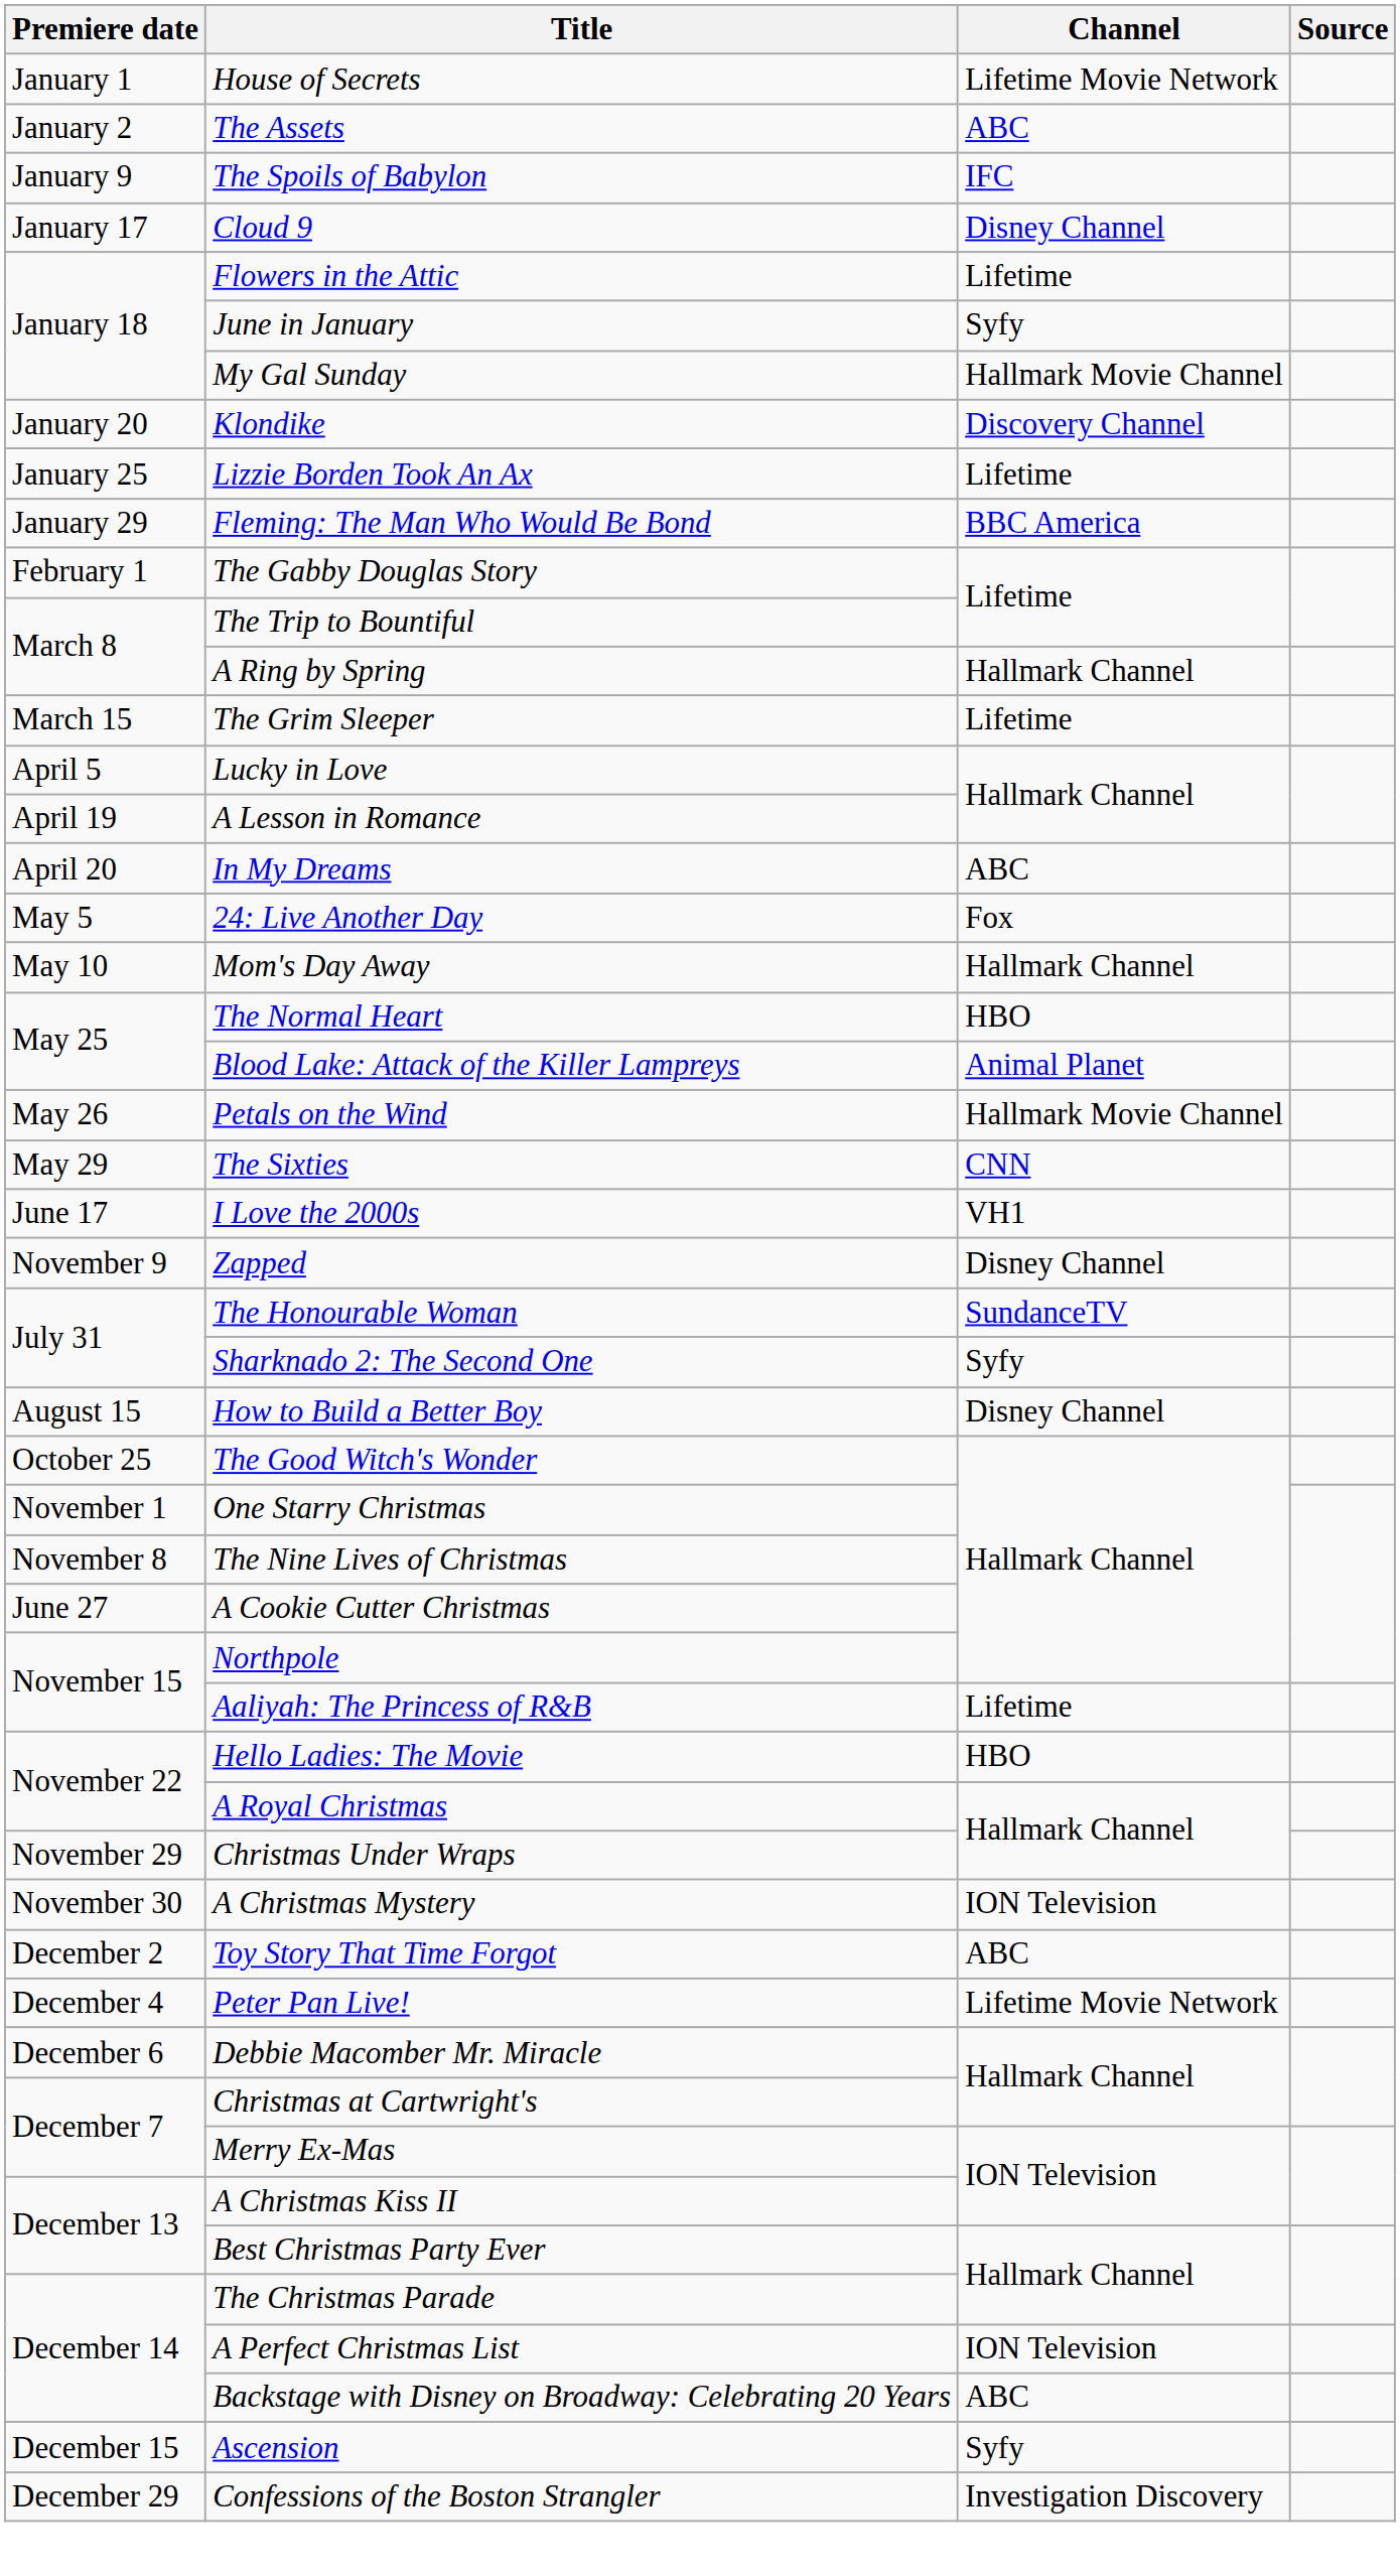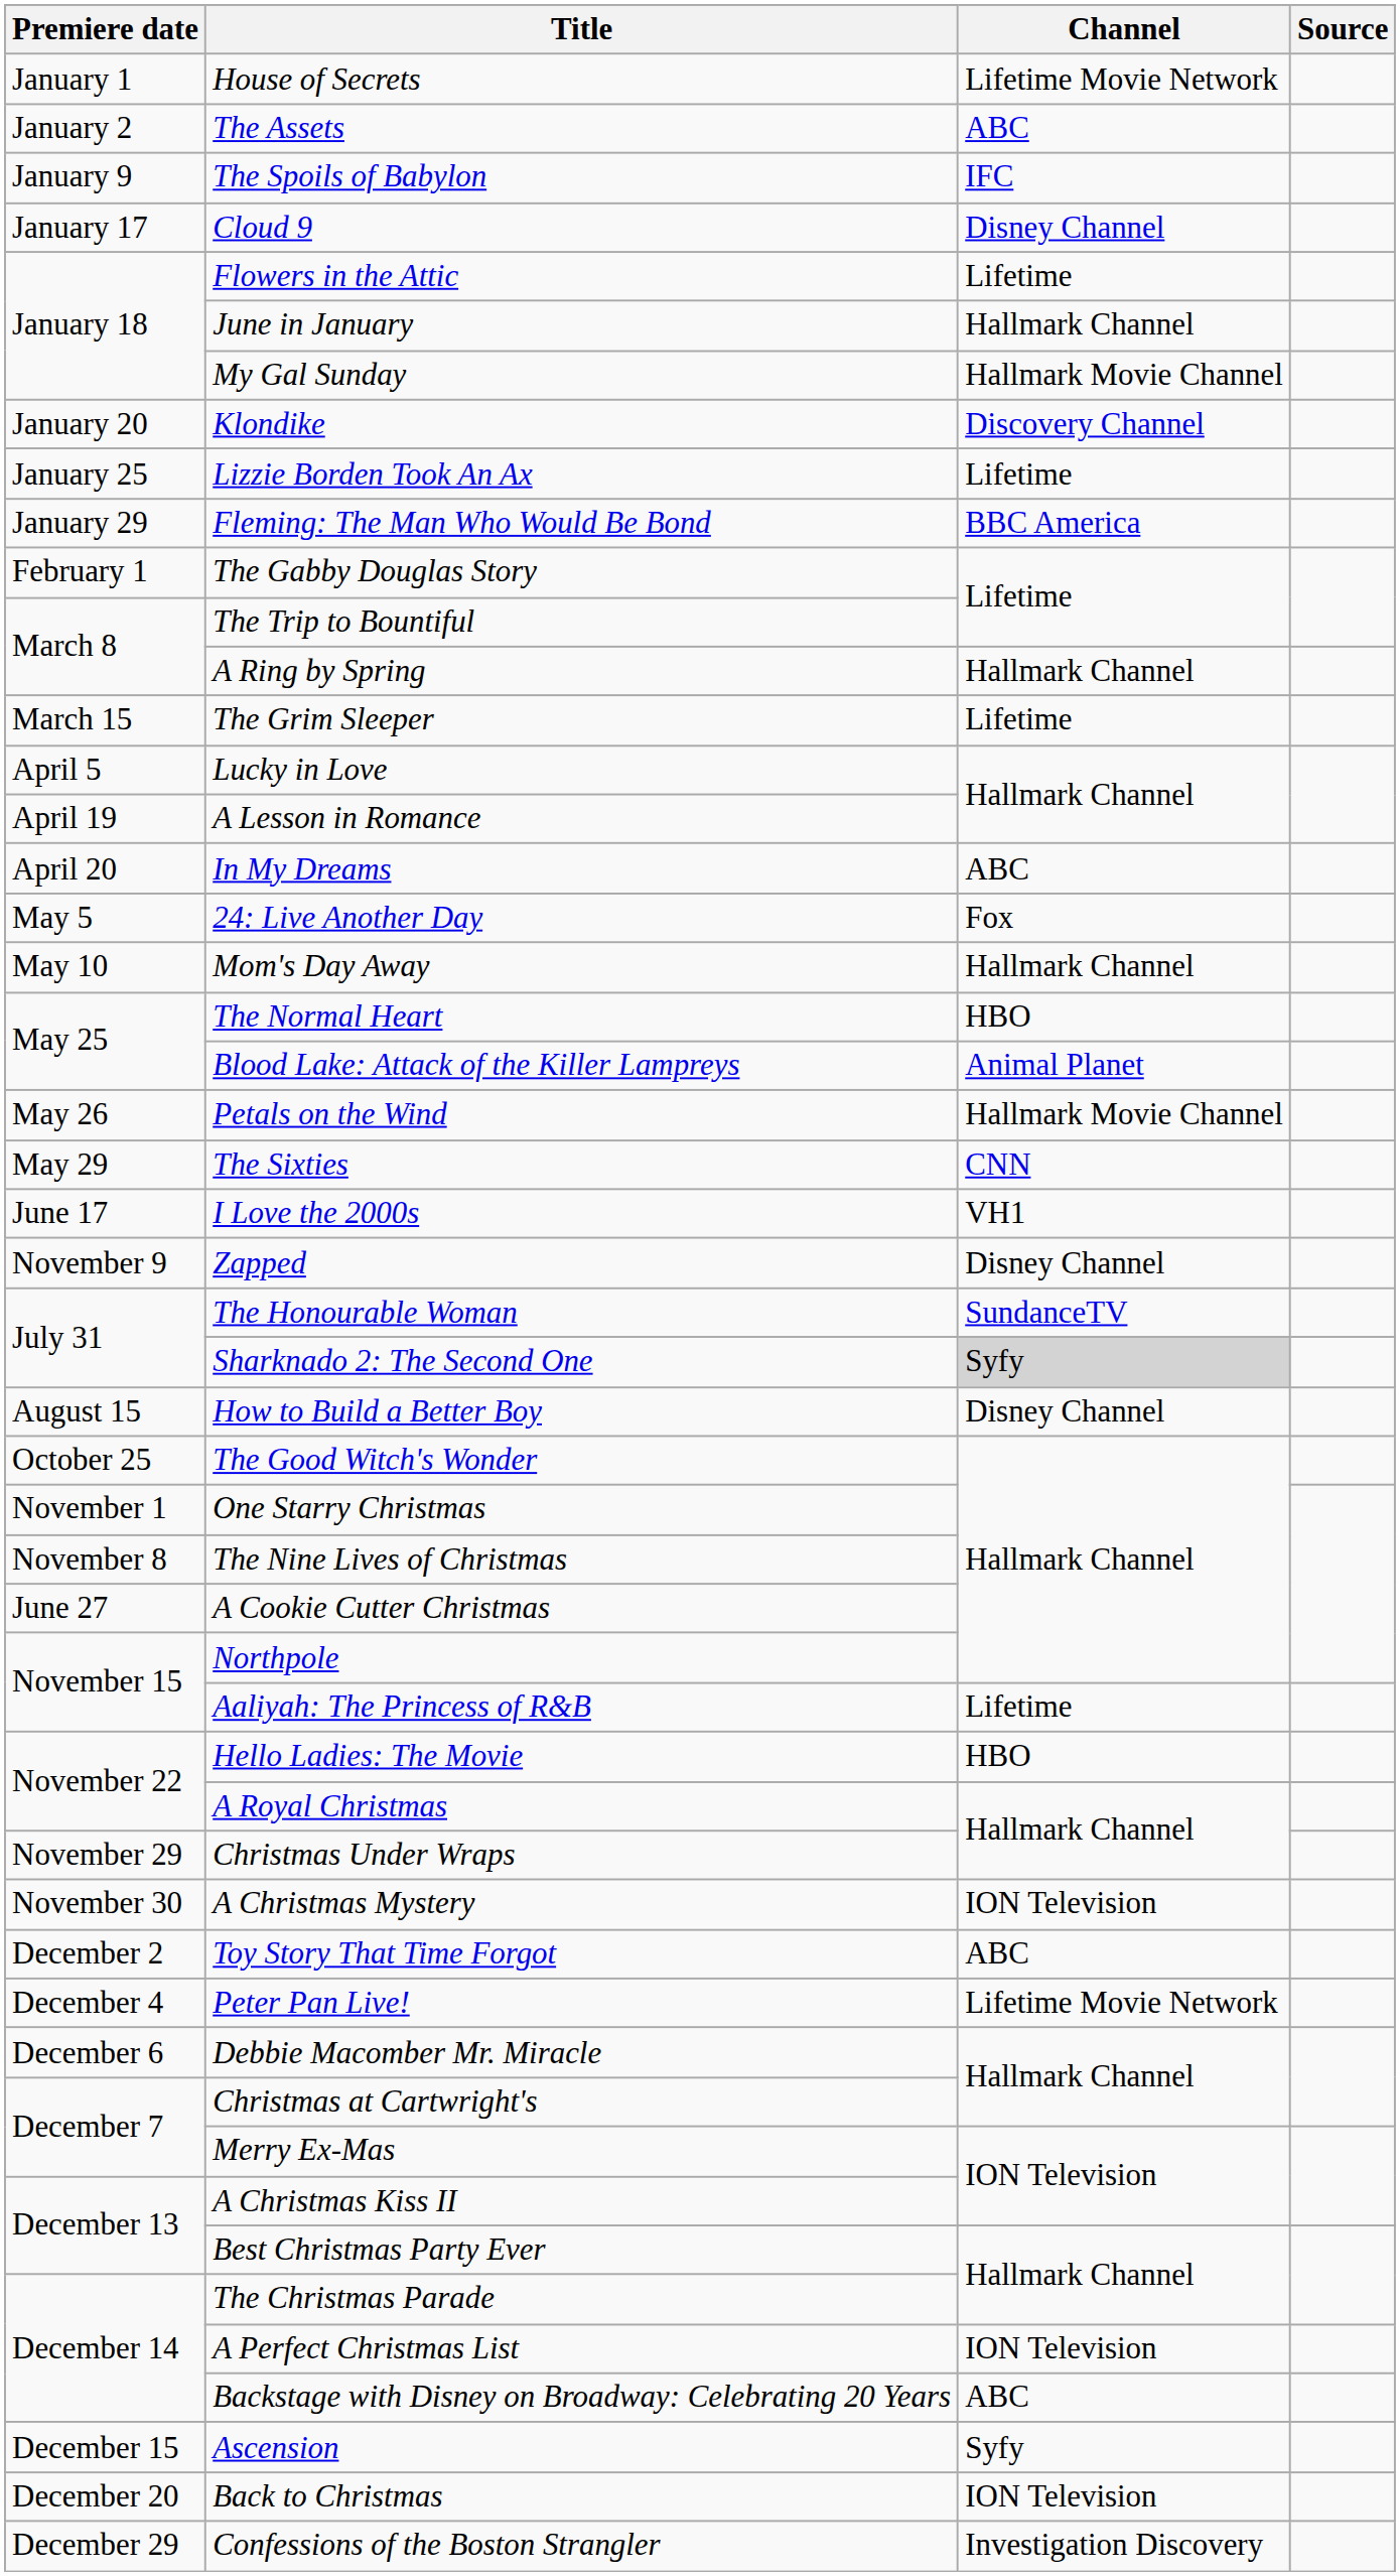June in January | Channel: Syfy -> Hallmark Channel
Sharknado 2: The Second One | Channel: no background -> lightgrey background
+ row: December 20 | Back to Christmas | ION Television
